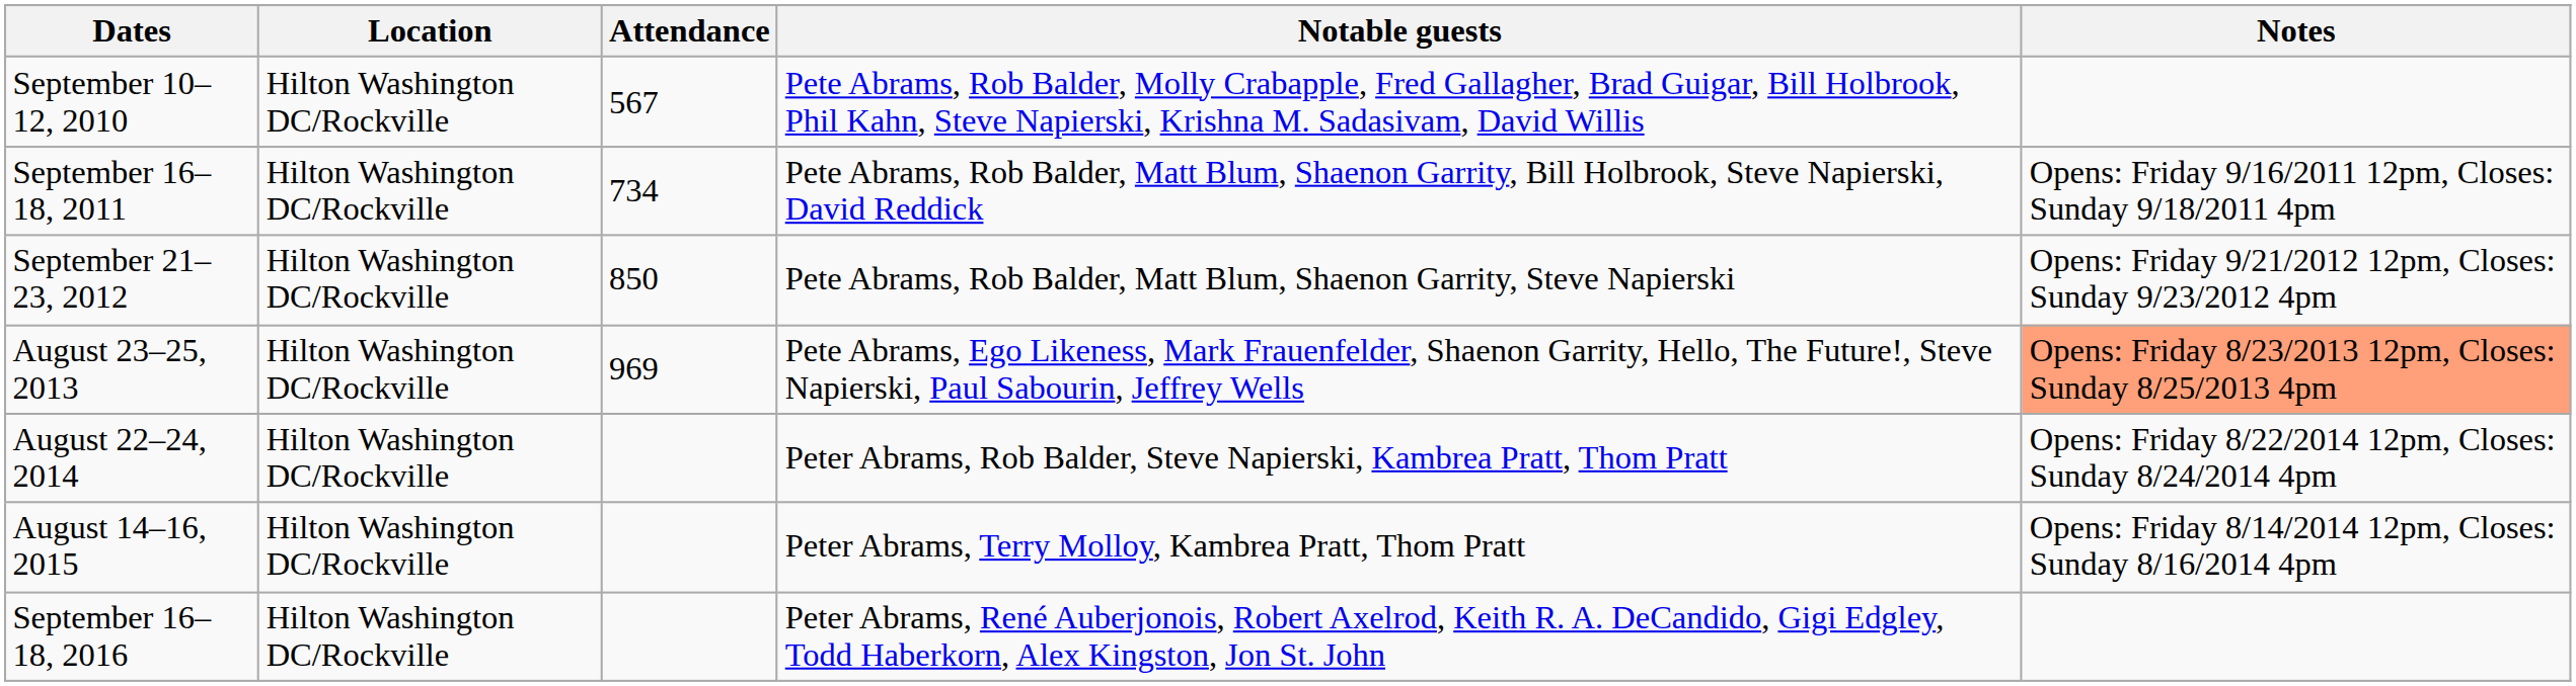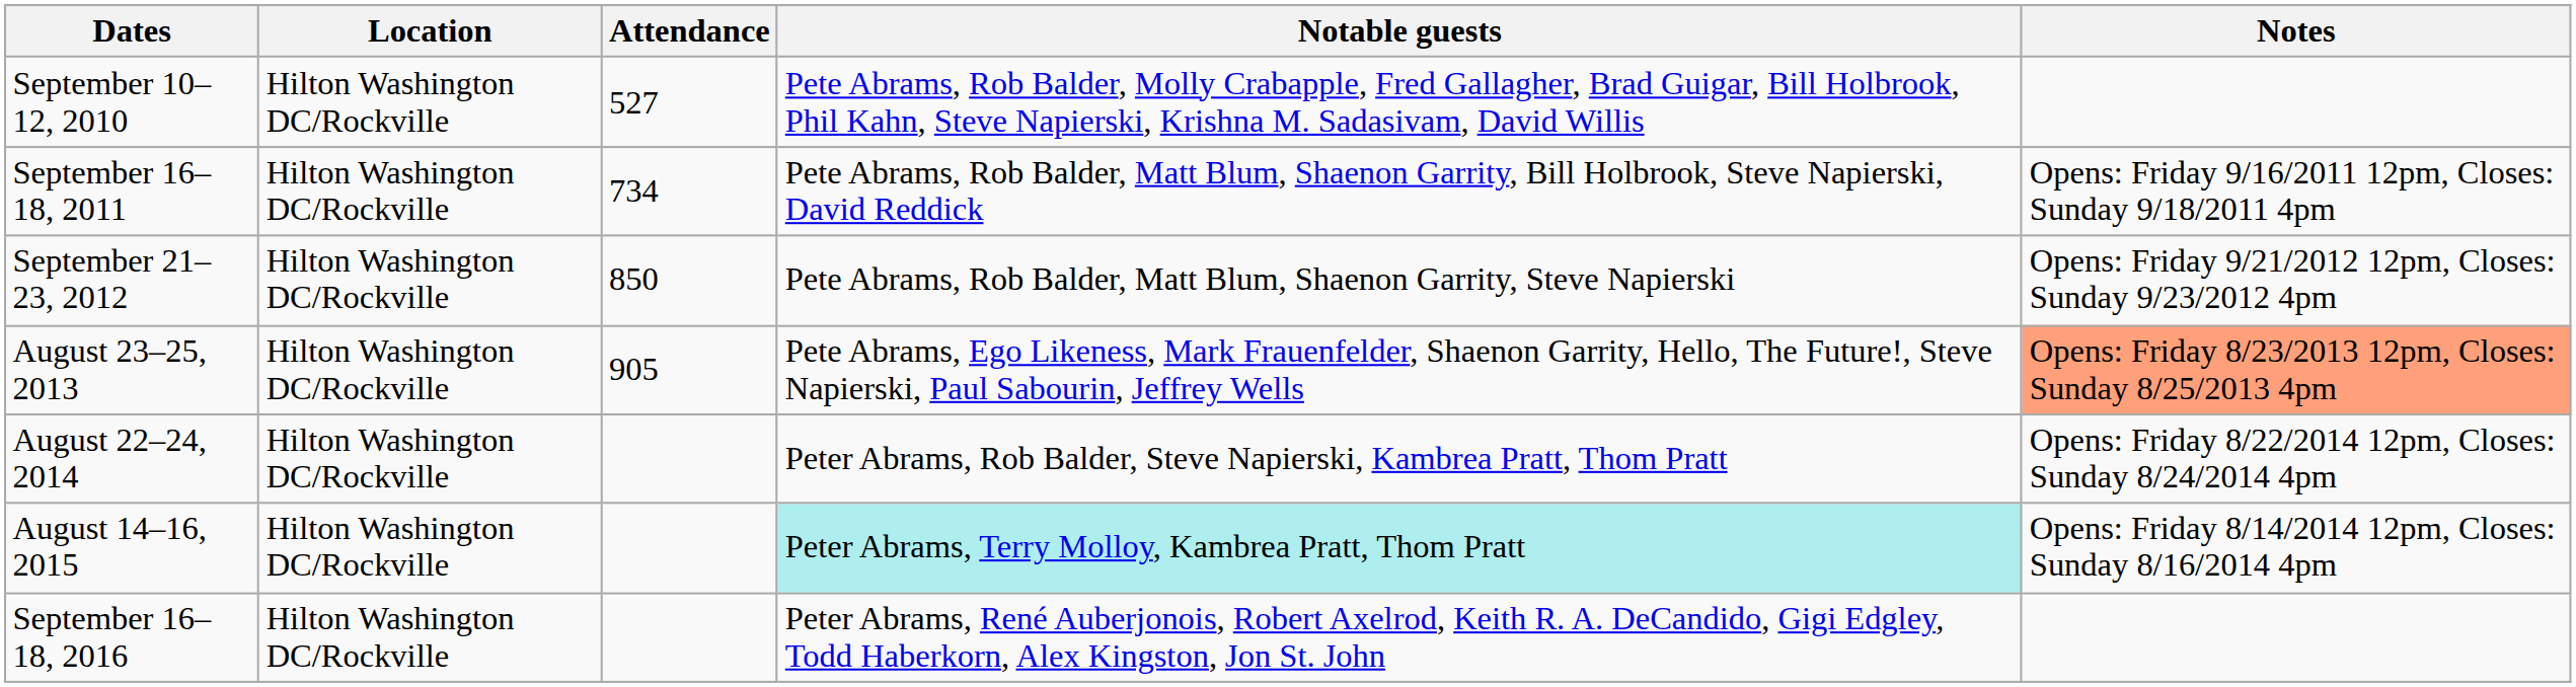September 10–12, 2010 | Attendance: 567 -> 527
August 23–25, 2013 | Attendance: 969 -> 905
August 14–16, 2015 | Notable guests: no background -> paleturquoise background
